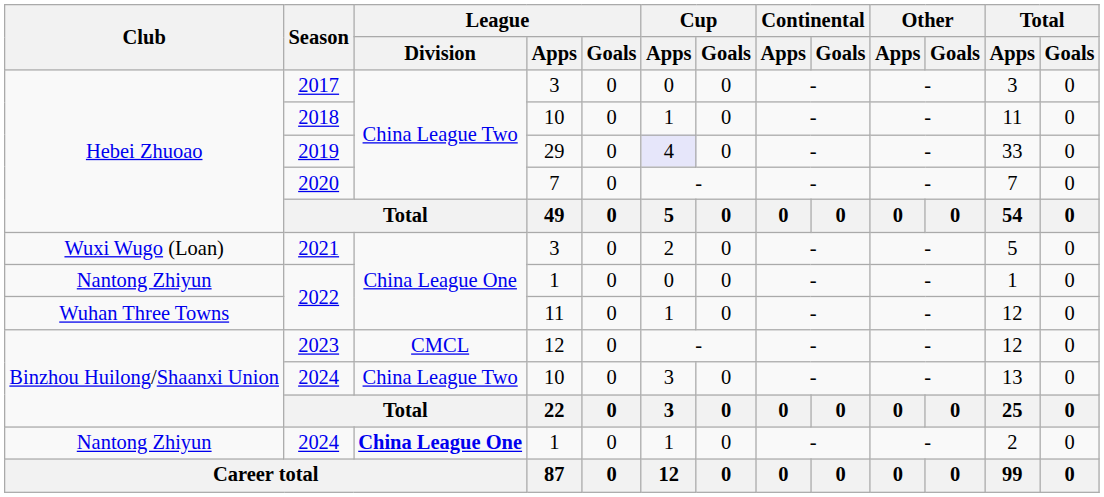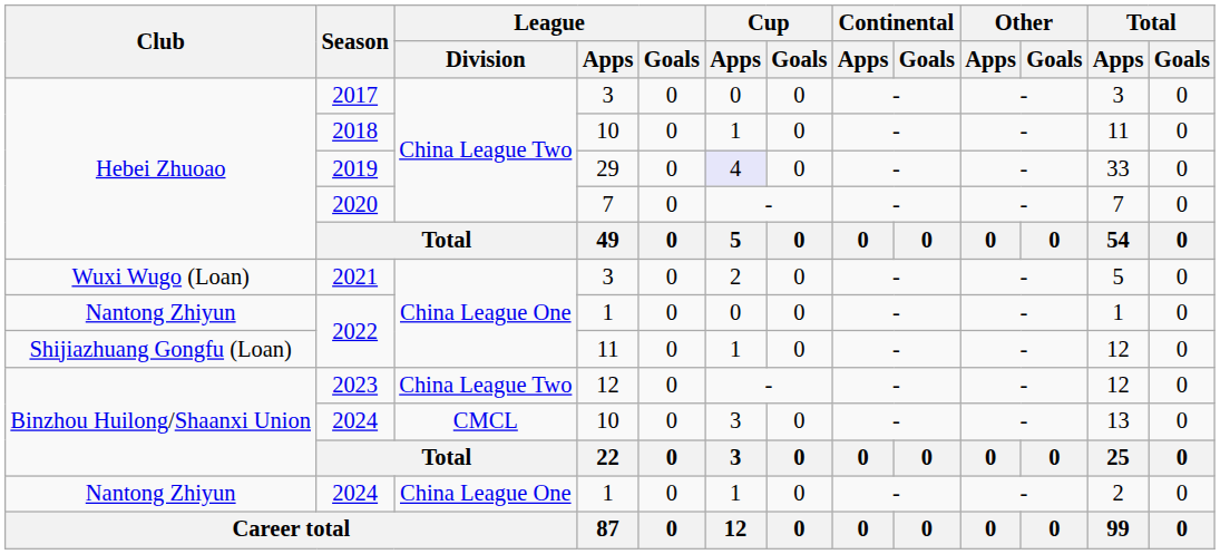2022 / 11 | Club: Wuhan Three Towns -> Shijiazhuang Gongfu (Loan)
2023 | League / Division: CMCL -> China League Two
2024 / 10 | League / Division: China League Two -> CMCL
2024 / 1 | League / Division: bold -> normal
